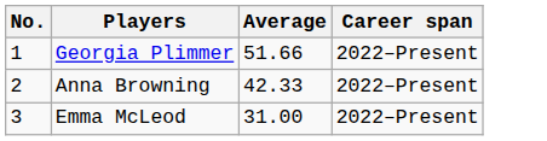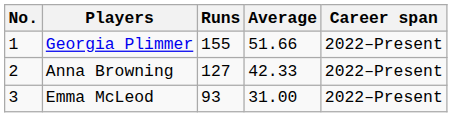+ column: Runs | 155 | 127 | 93
